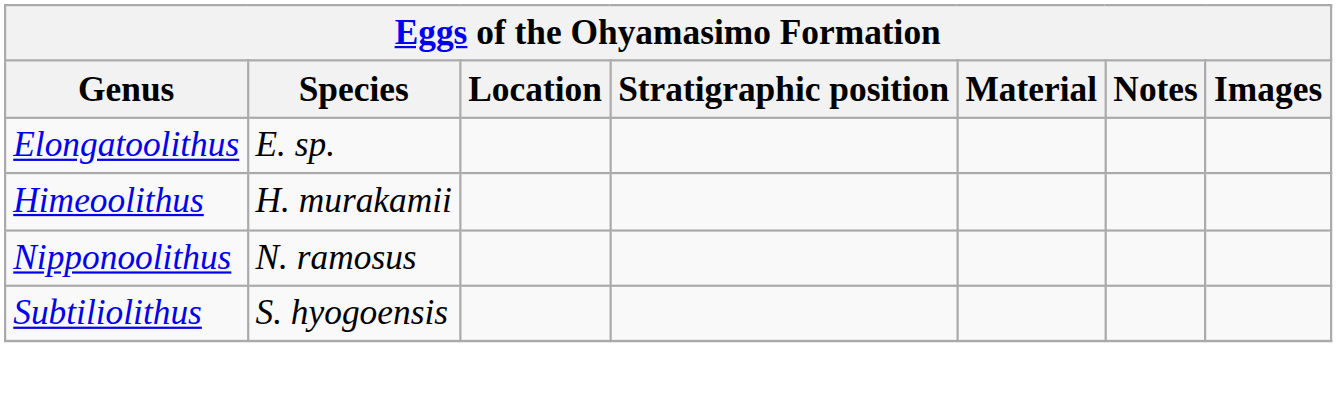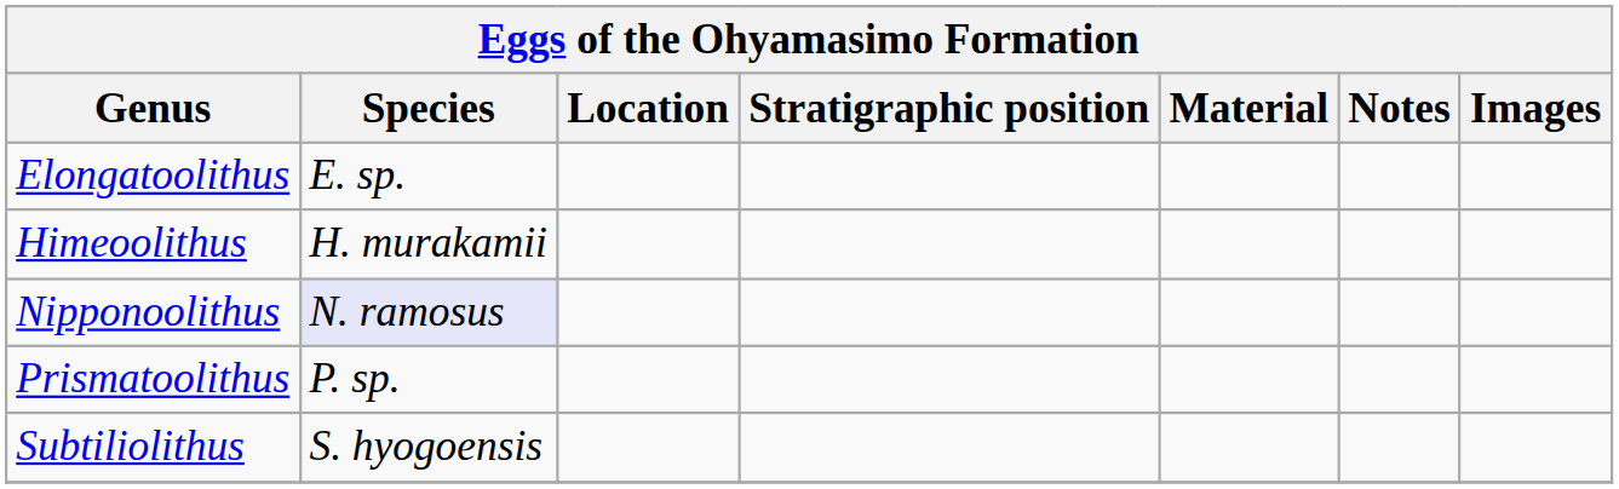Nipponoolithus | Species: no background -> lavender background
+ row: Prismatoolithus | P. sp.
